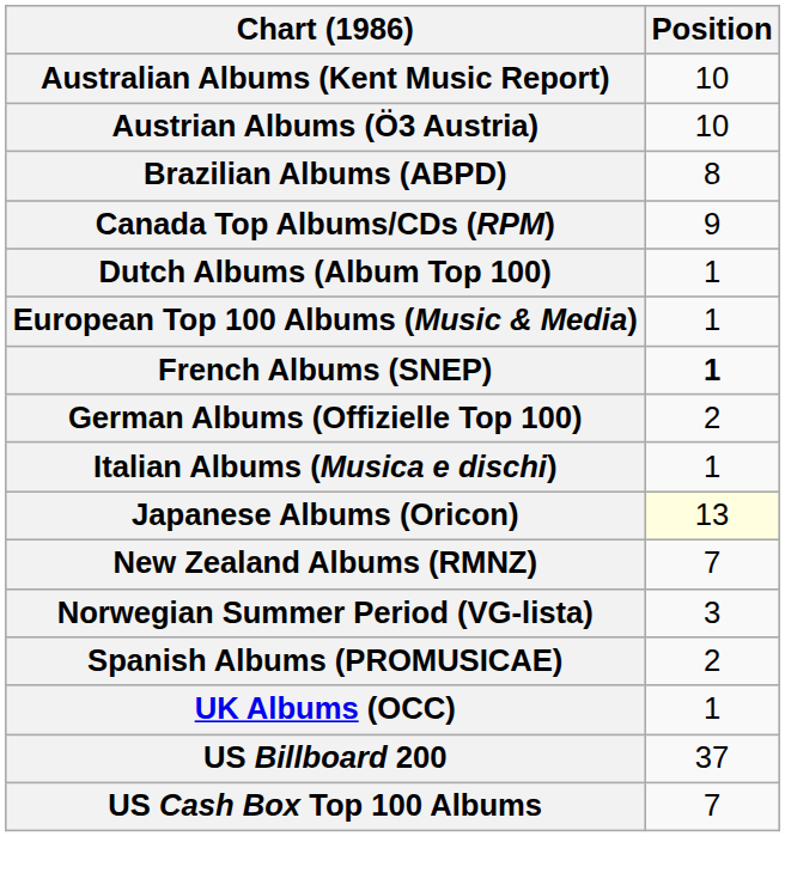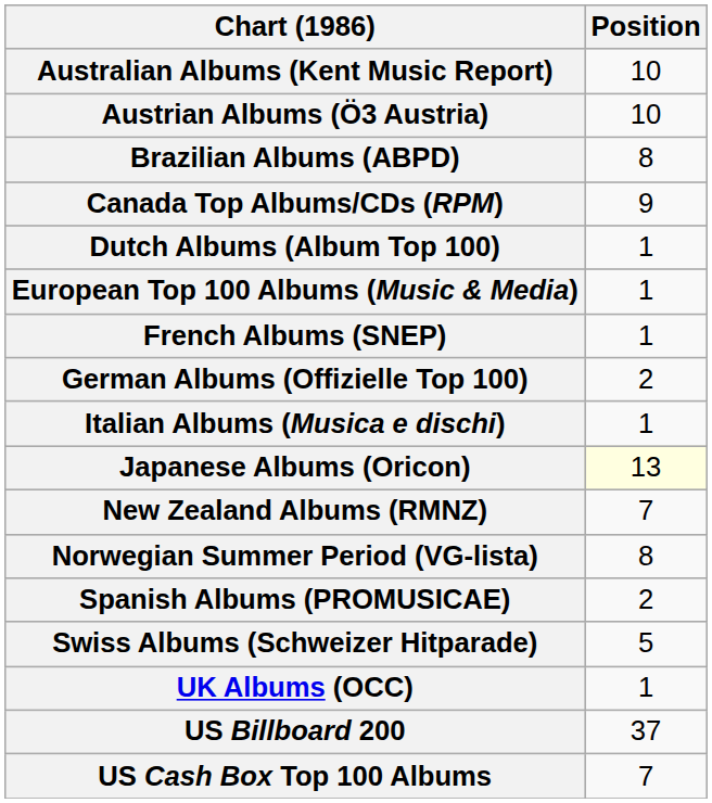French Albums (SNEP) | Position: bold -> normal
Norwegian Summer Period (VG-lista) | Position: 3 -> 8
+ row: Swiss Albums (Schweizer Hitparade) | 5
